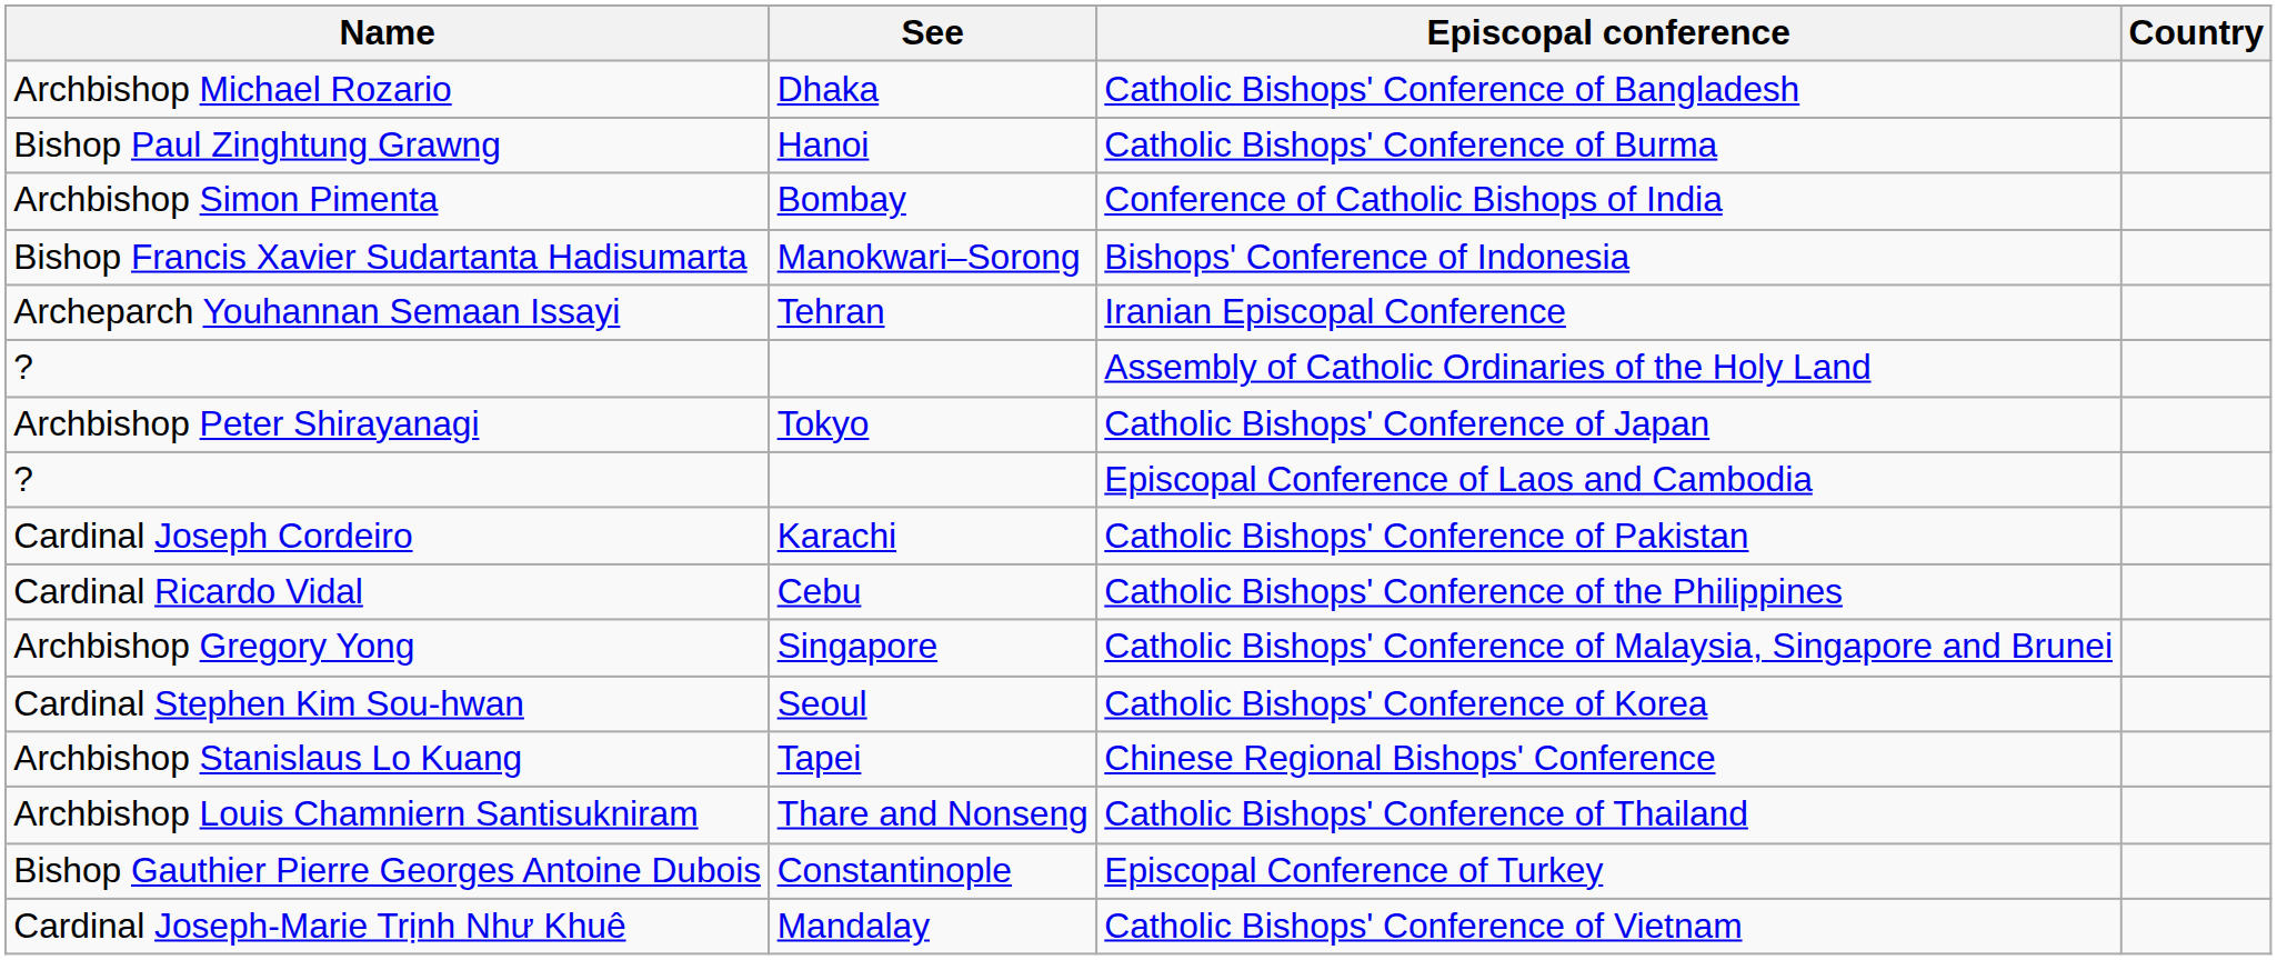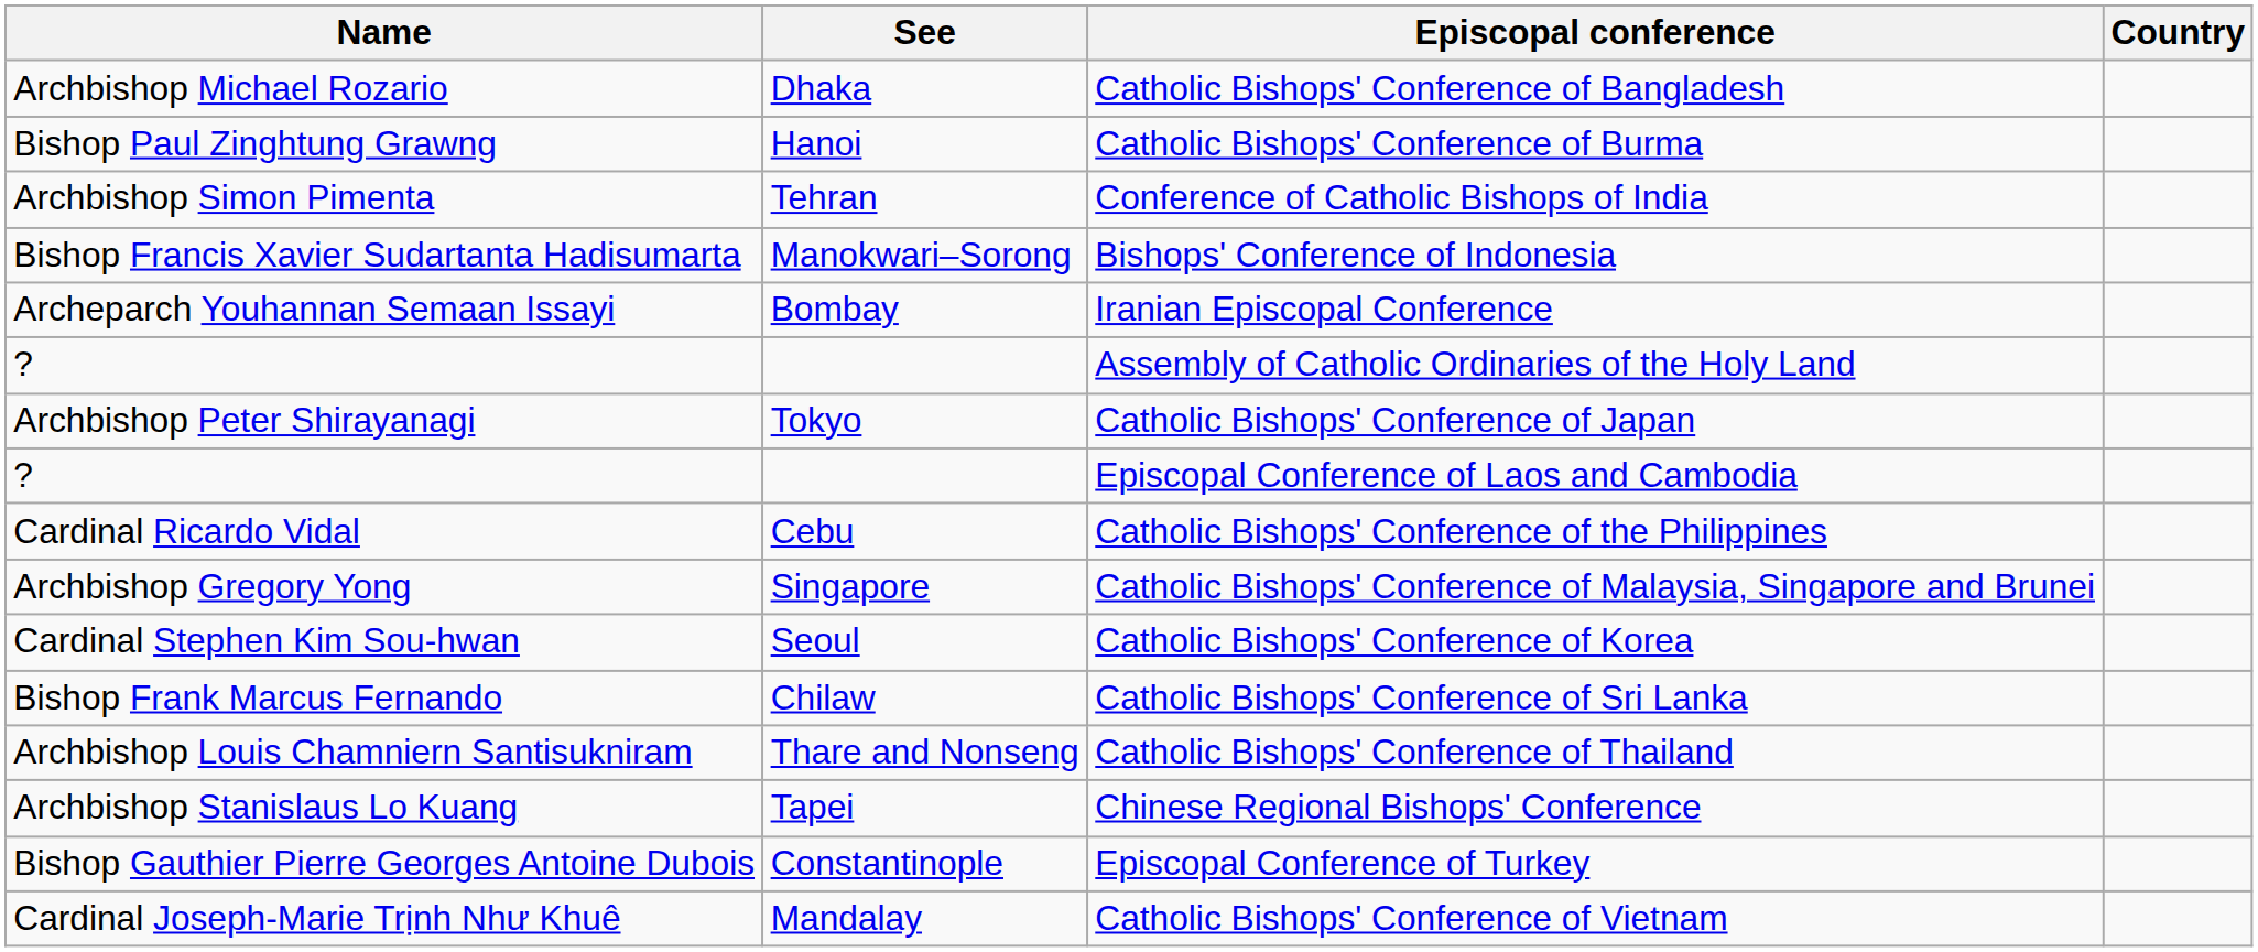Conference of Catholic Bishops of India | See: Bombay -> Tehran
Iranian Episcopal Conference | See: Tehran -> Bombay
- row: Cardinal Joseph Cordeiro | Karachi | Catholic Bishops' Conference of Pakistan
+ row: Bishop Frank Marcus Fernando | Chilaw | Catholic Bishops' Conference of Sri Lanka
rows swapped: Chinese Regional Bishops' Conference <-> Catholic Bishops' Conference of Thailand
